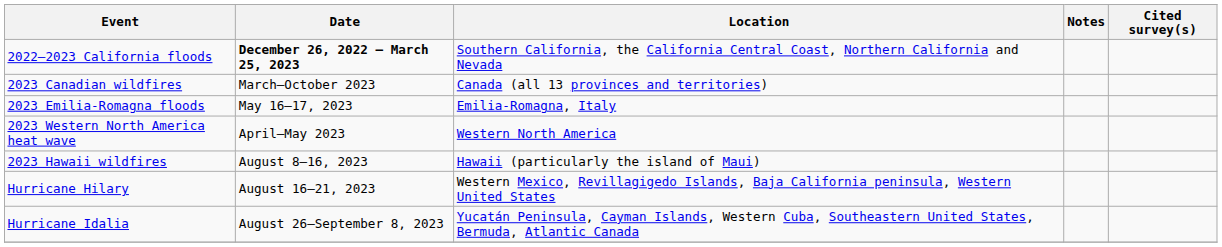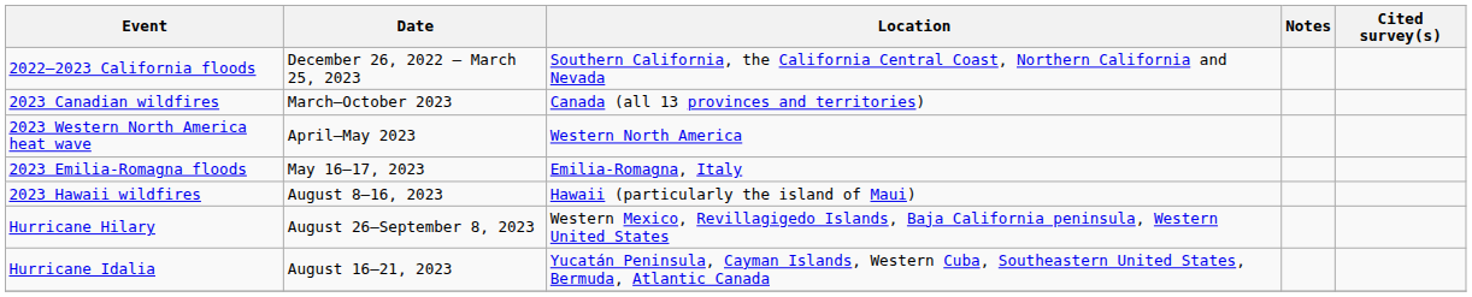2022–2023 California floods | Date: bold -> normal
rows swapped: 2023 Western North America heat wave <-> 2023 Emilia-Romagna floods
Hurricane Hilary | Date: August 16–21, 2023 -> August 26–September 8, 2023
Hurricane Idalia | Date: August 26–September 8, 2023 -> August 16–21, 2023
